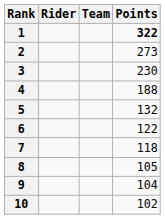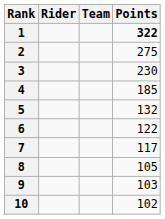2 | Points: 273 -> 275
4 | Points: 188 -> 185
7 | Points: 118 -> 117
9 | Points: 104 -> 103
